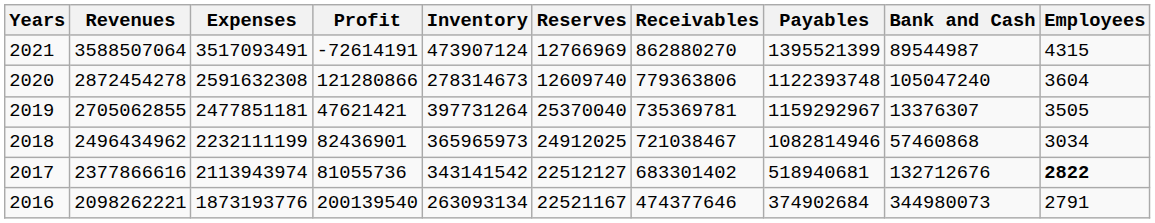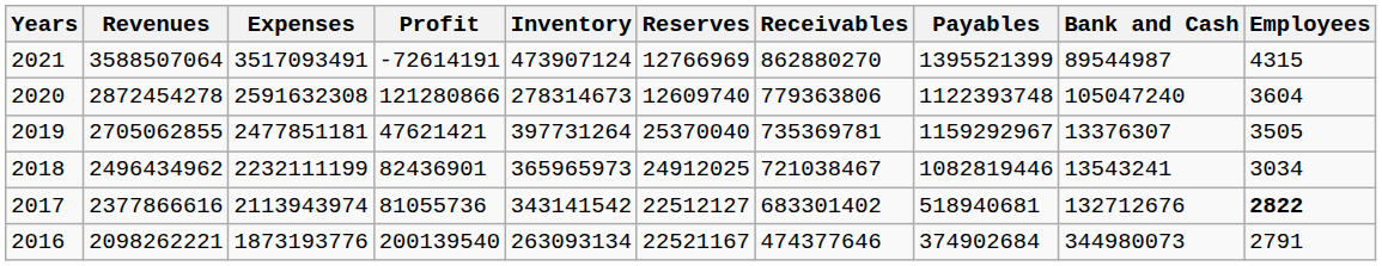2018 | Payables: 1082814946 -> 1082819446
2018 | Bank and Cash: 57460868 -> 13543241
